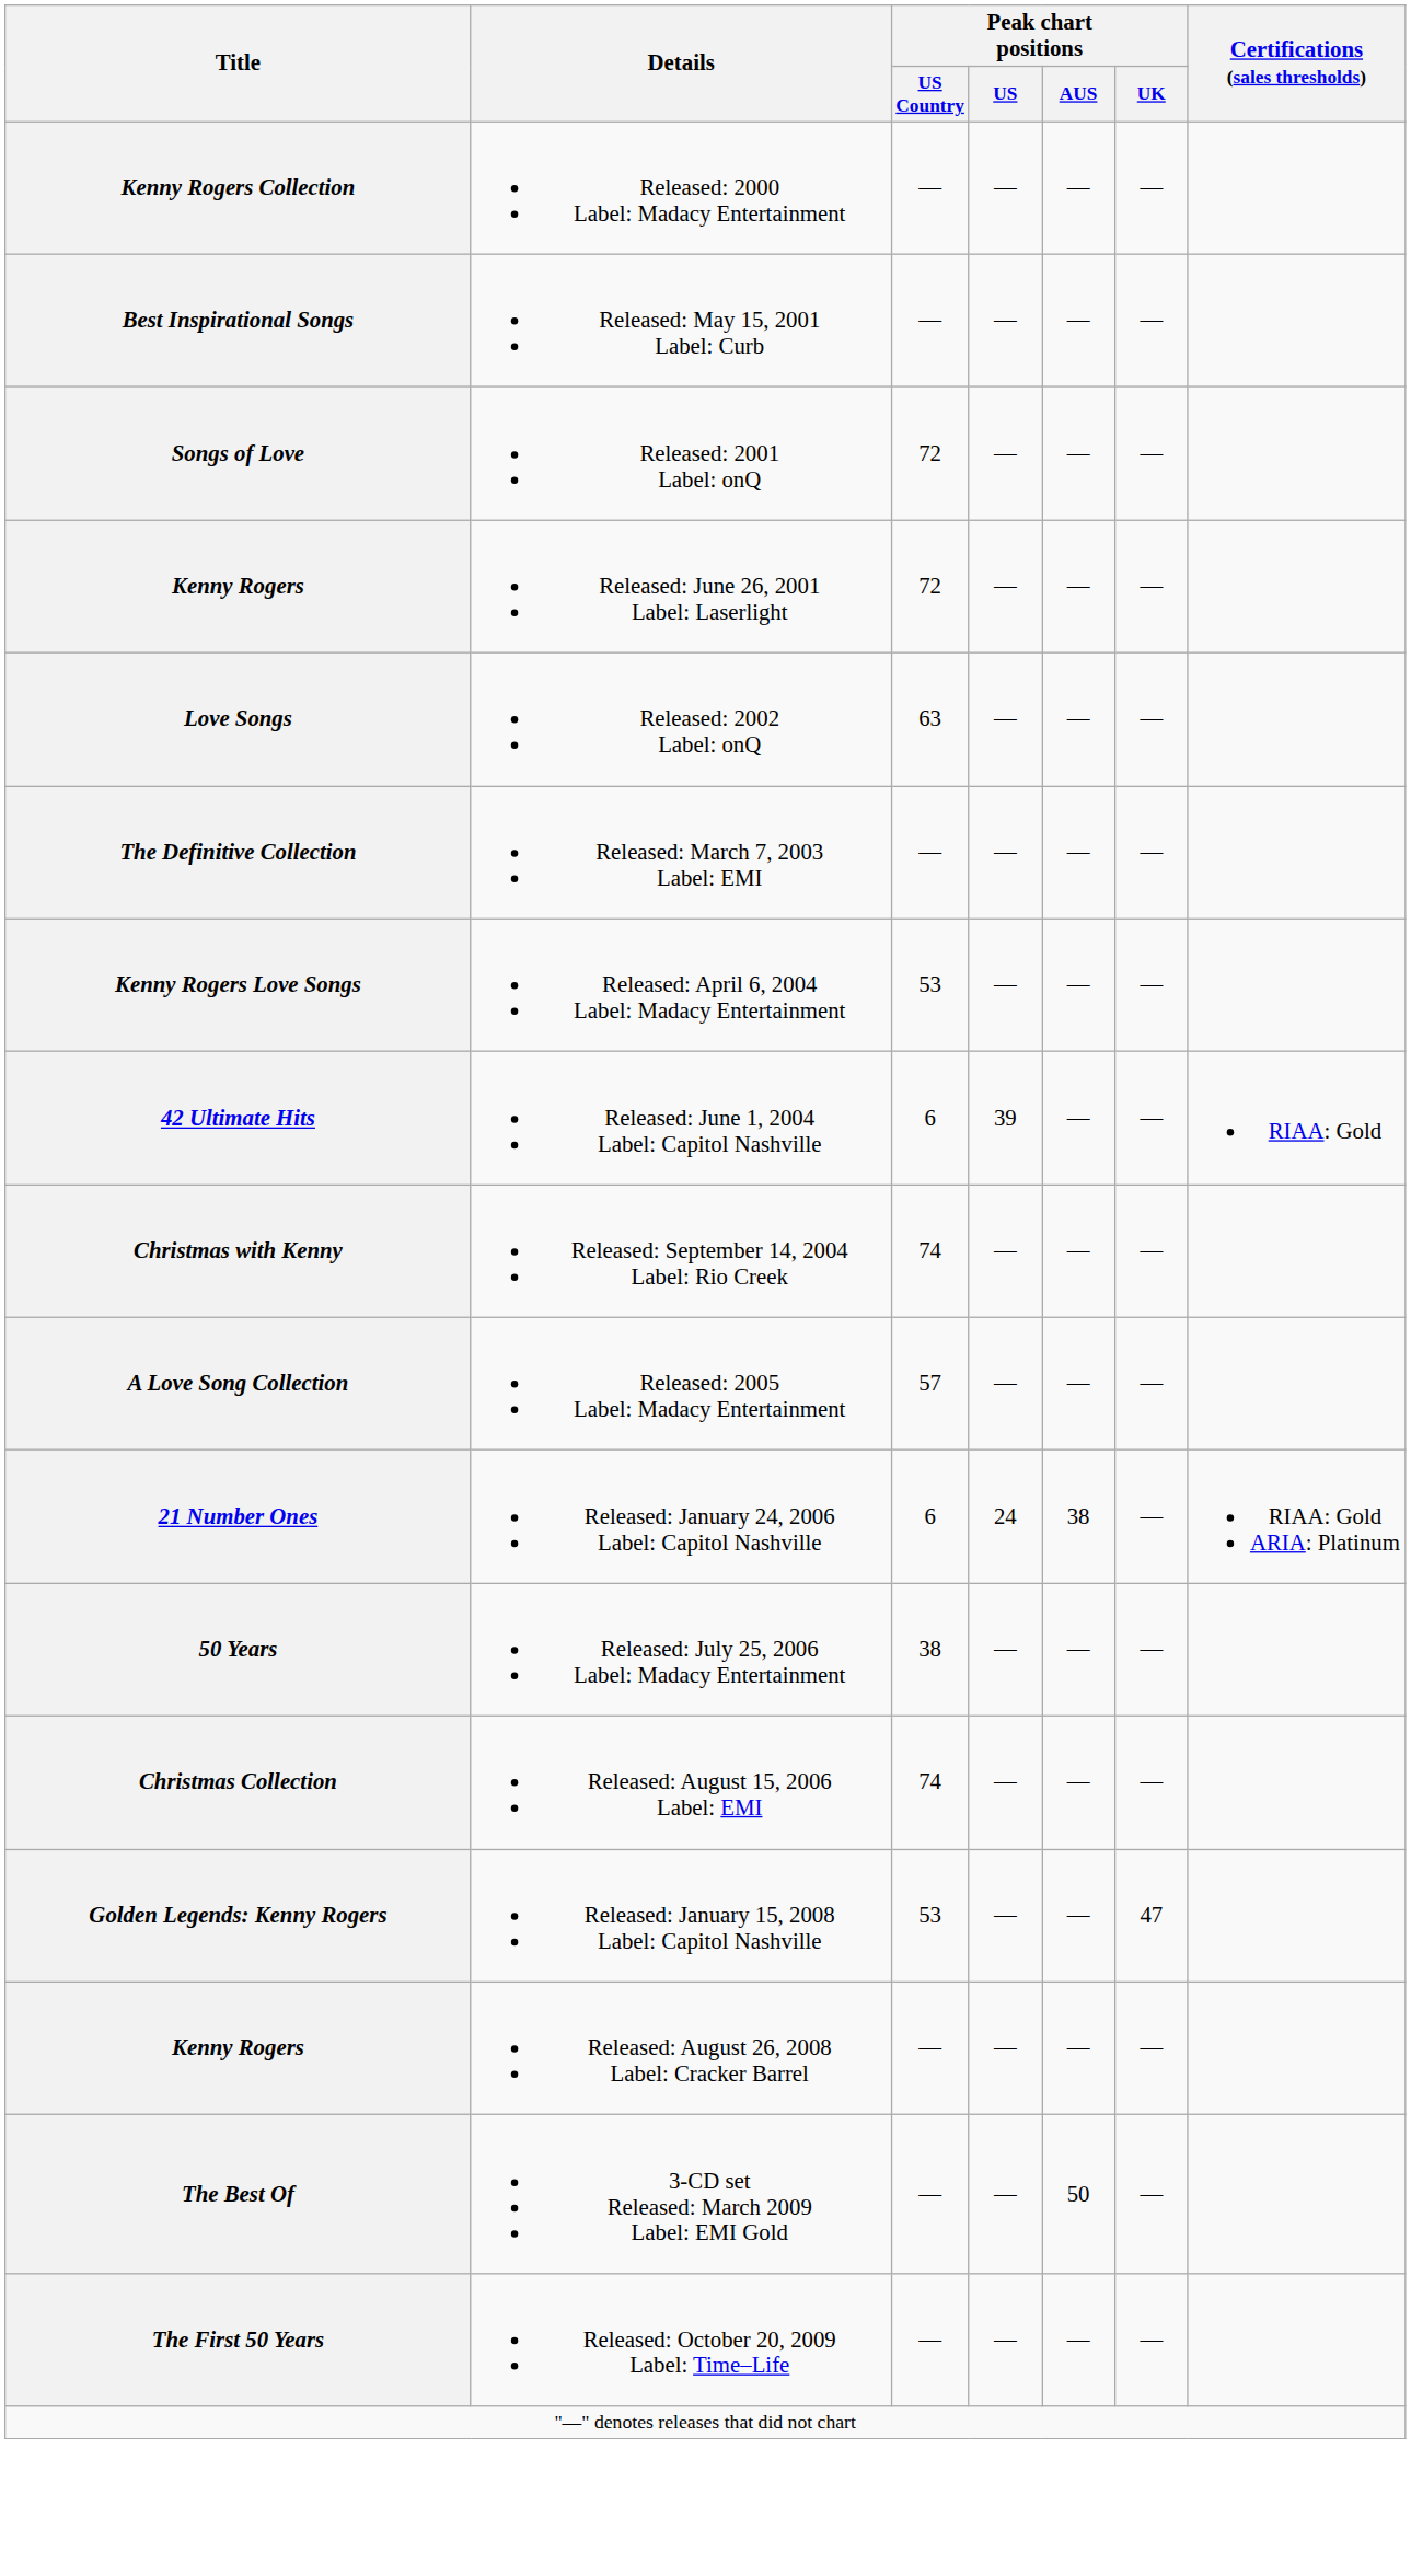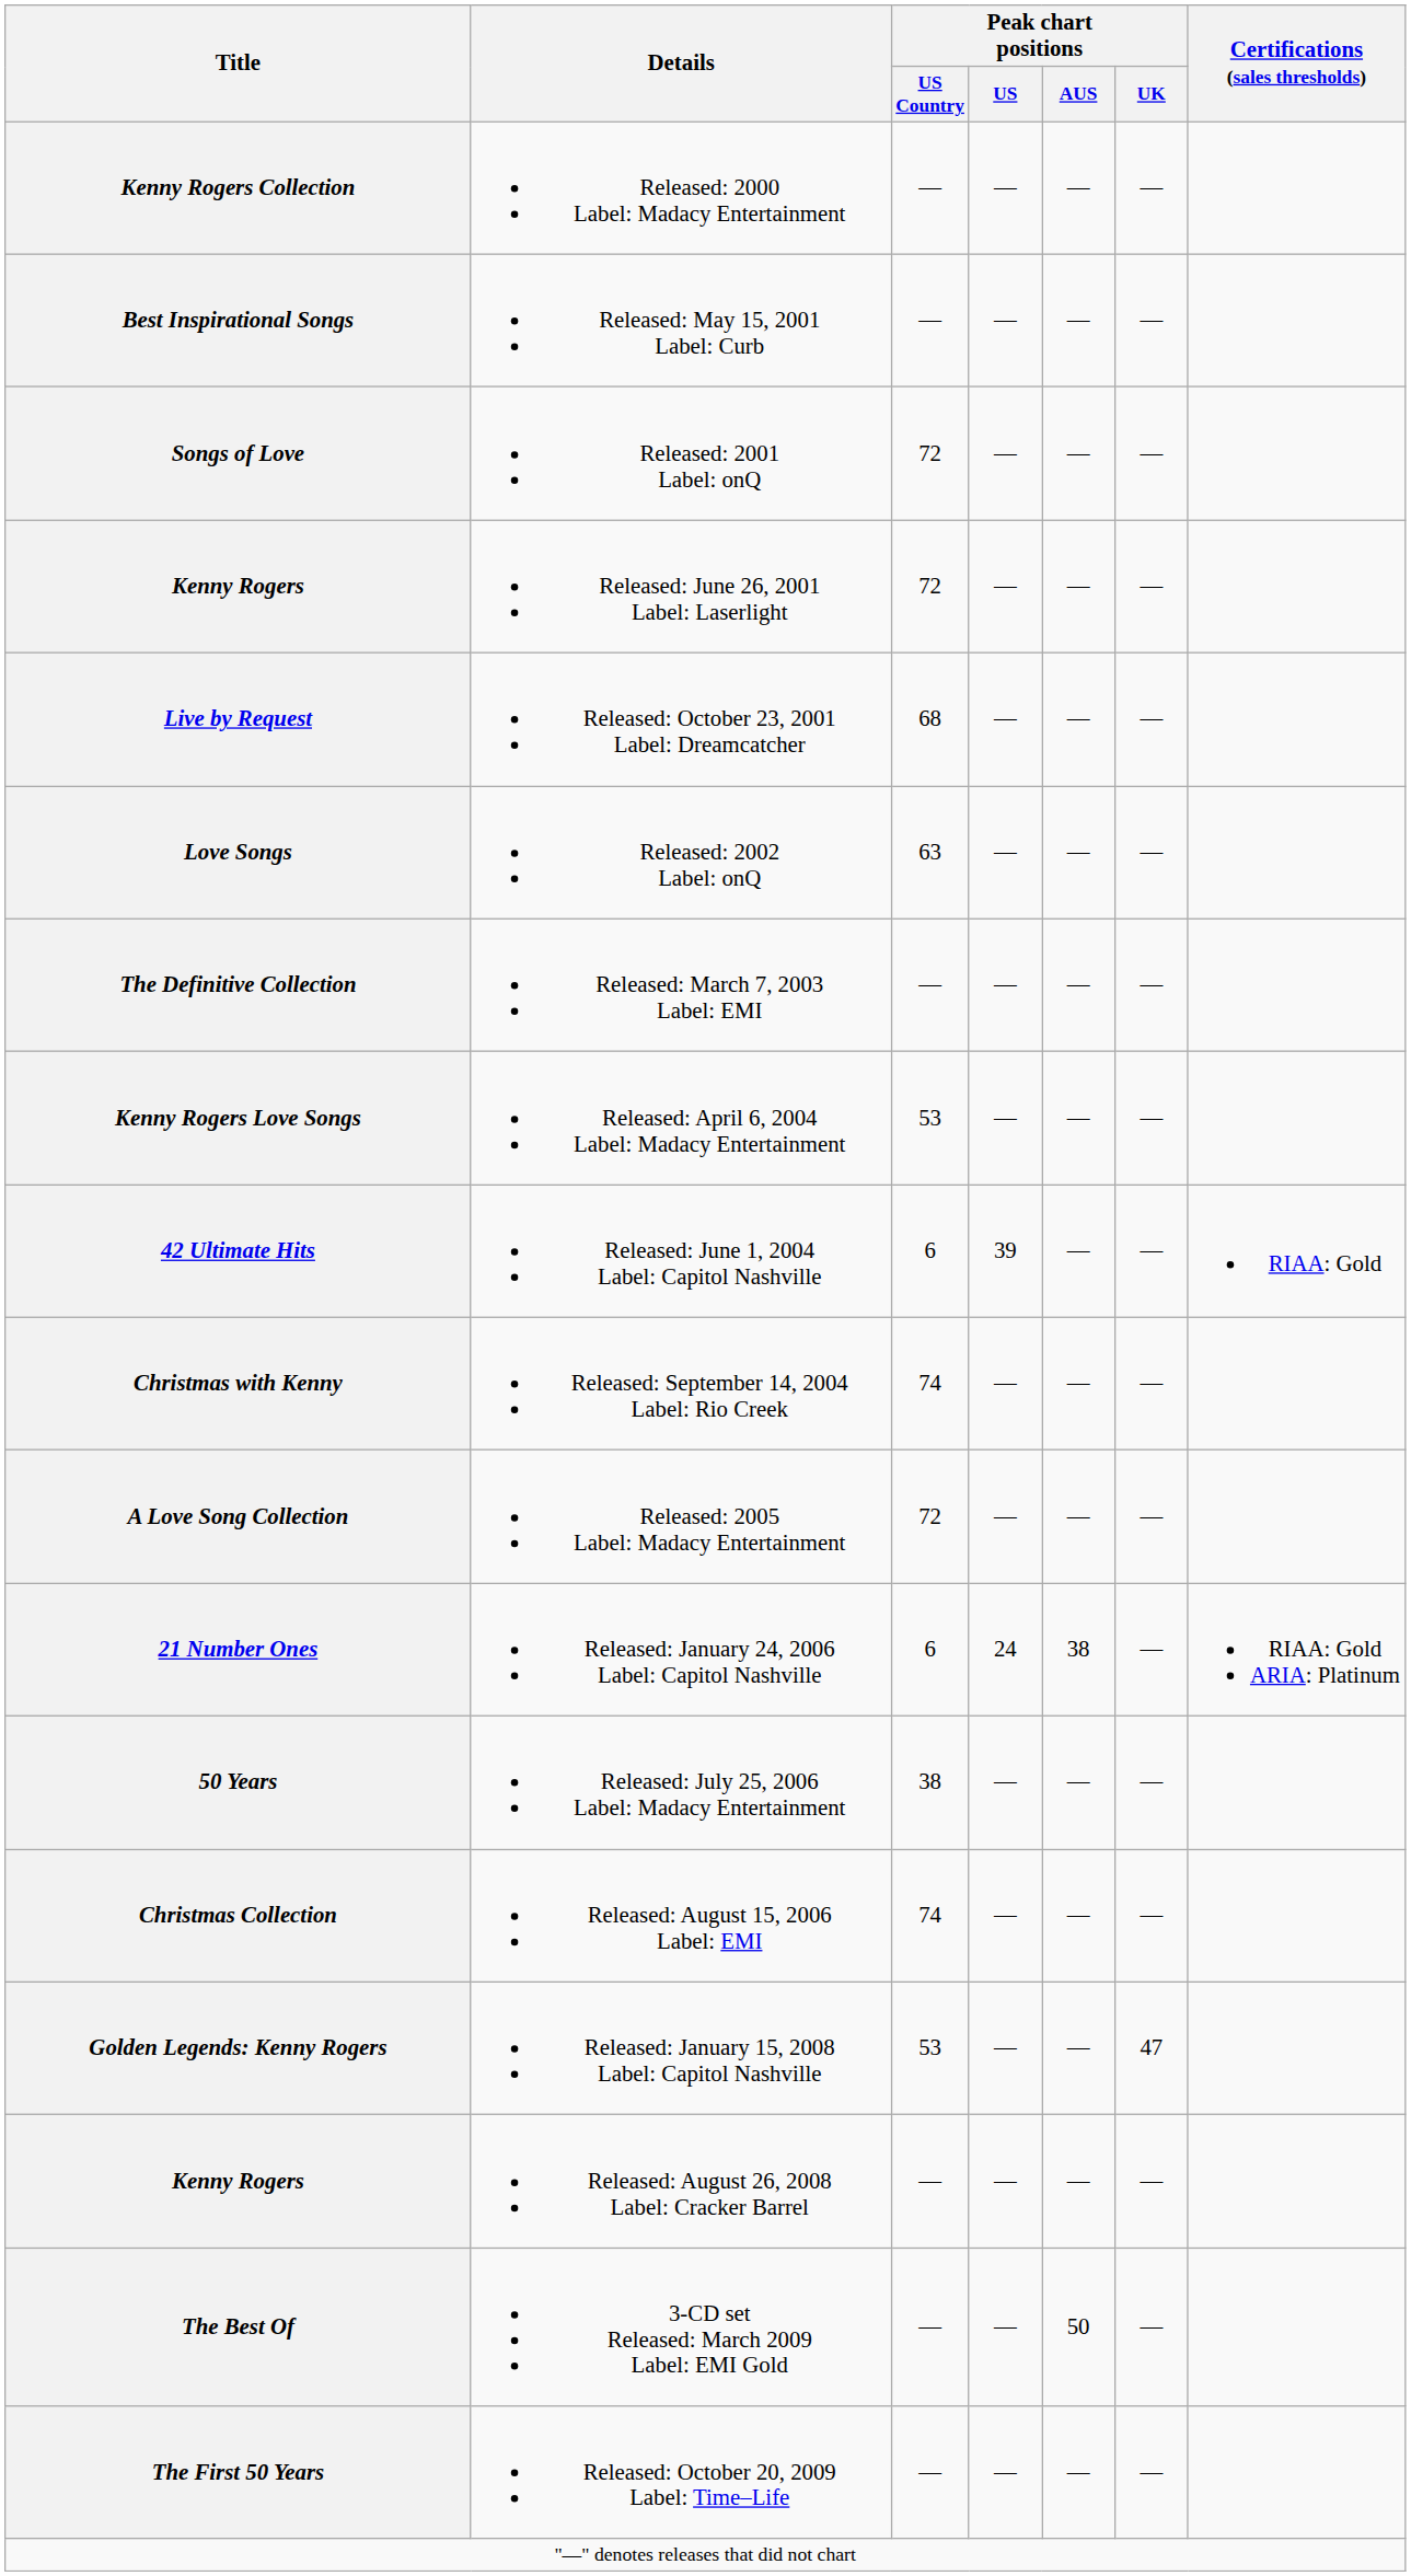+ row: Live by Request | Released: October 23, 2001 Label: Dreamcatcher | 68 | — | — | —
Released: 2005 Label: Madacy Entertainment | Peak chart positions / US Country: 57 -> 72
